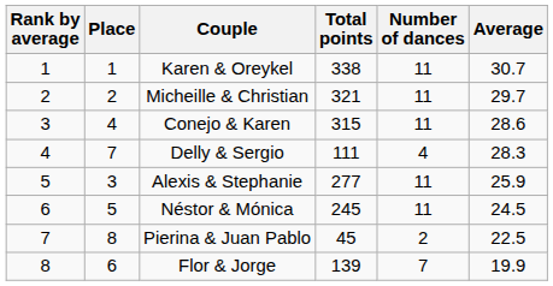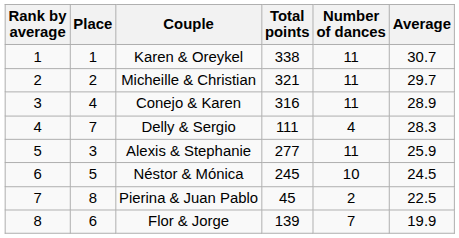Conejo & Karen | Total points: 315 -> 316
Conejo & Karen | Average: 28.6 -> 28.9
Néstor & Mónica | Number of dances: 11 -> 10
